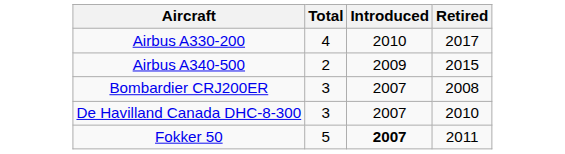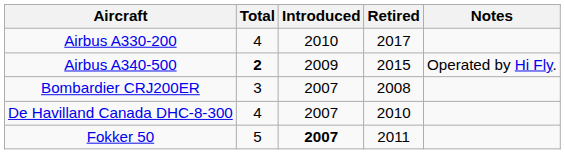+ column: Notes | Operated by Hi Fly.
Airbus A340-500 | Total: normal -> bold
De Havilland Canada DHC-8-300 | Total: 3 -> 4
